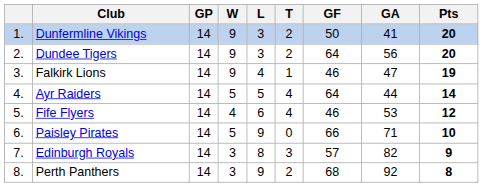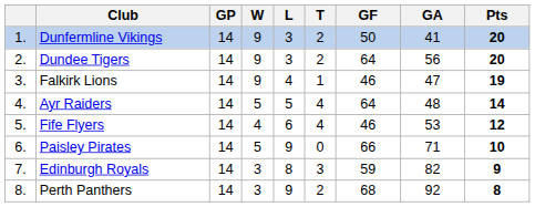Ayr Raiders | GA: 44 -> 48
Edinburgh Royals | GF: 57 -> 59
